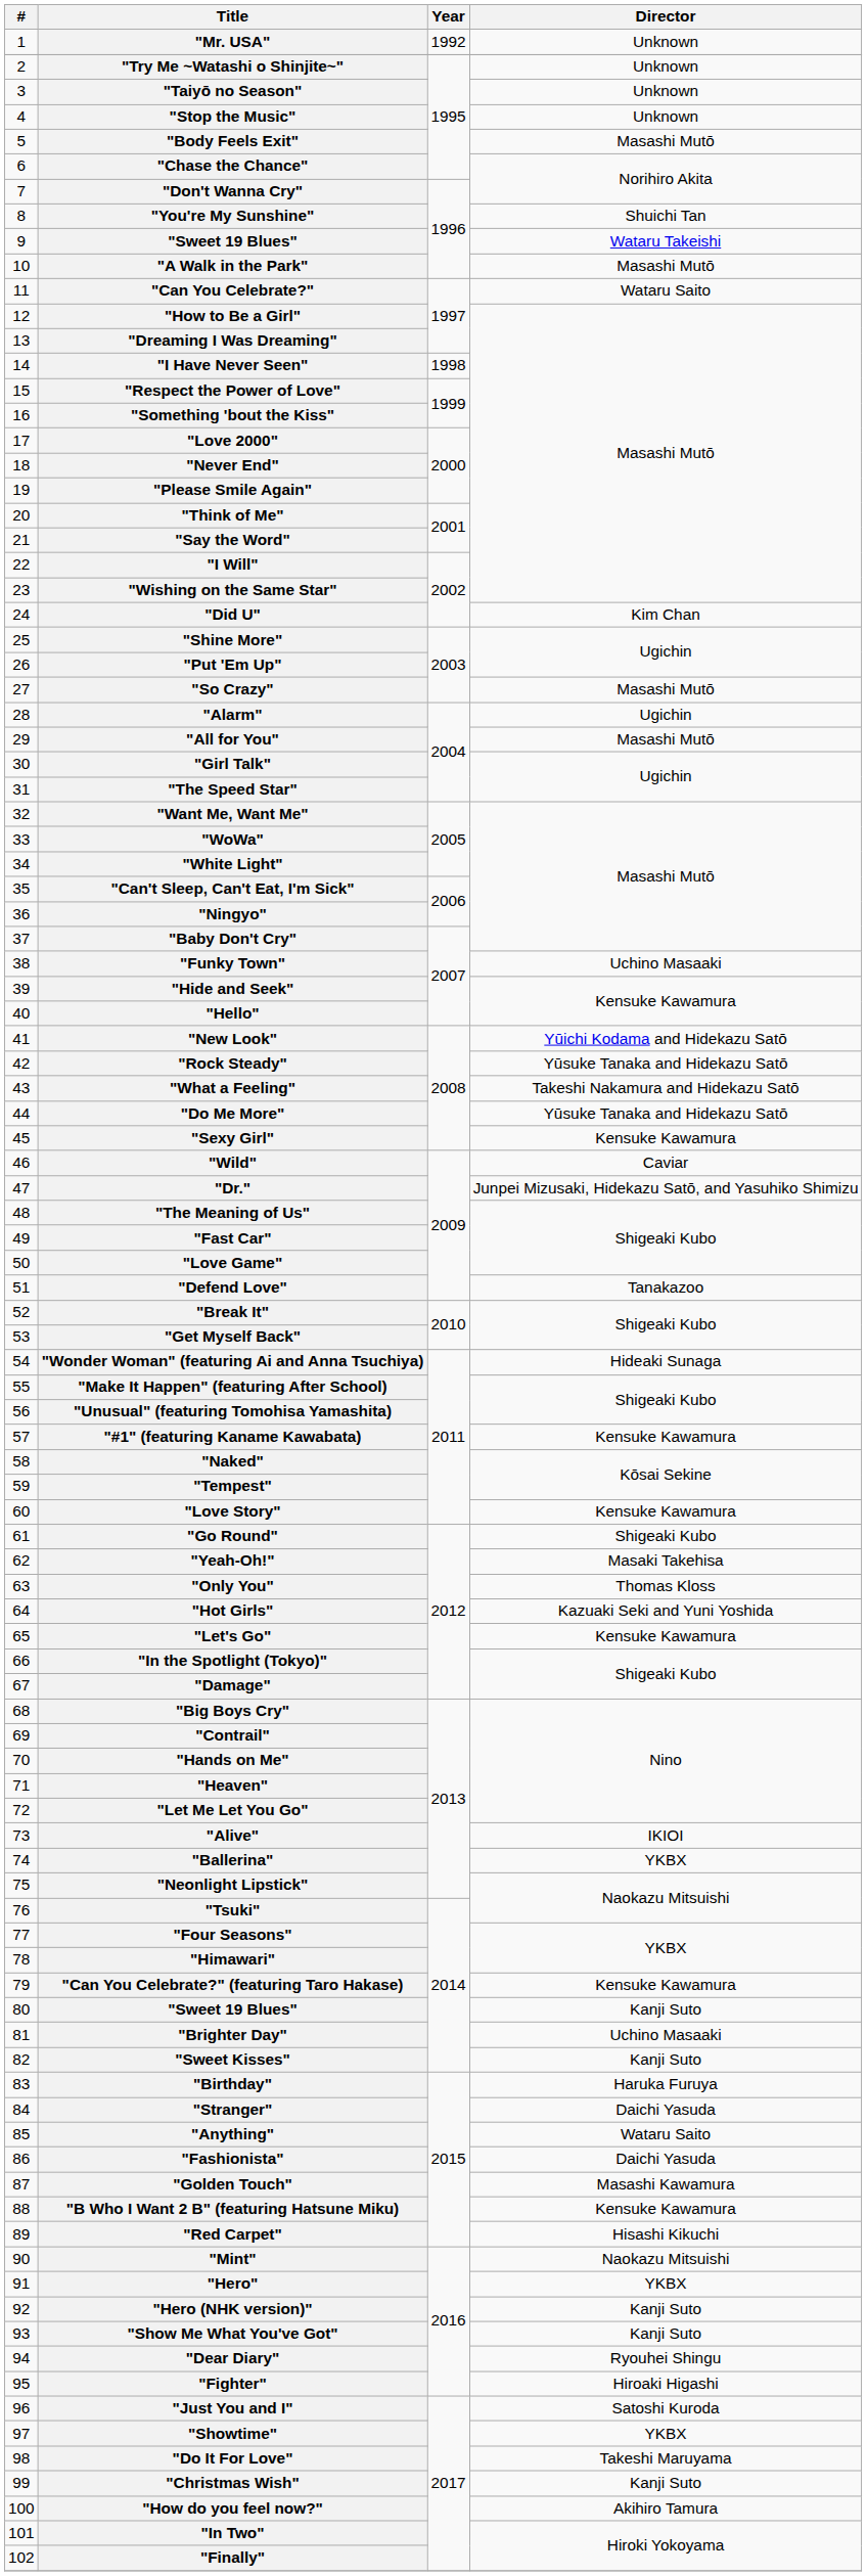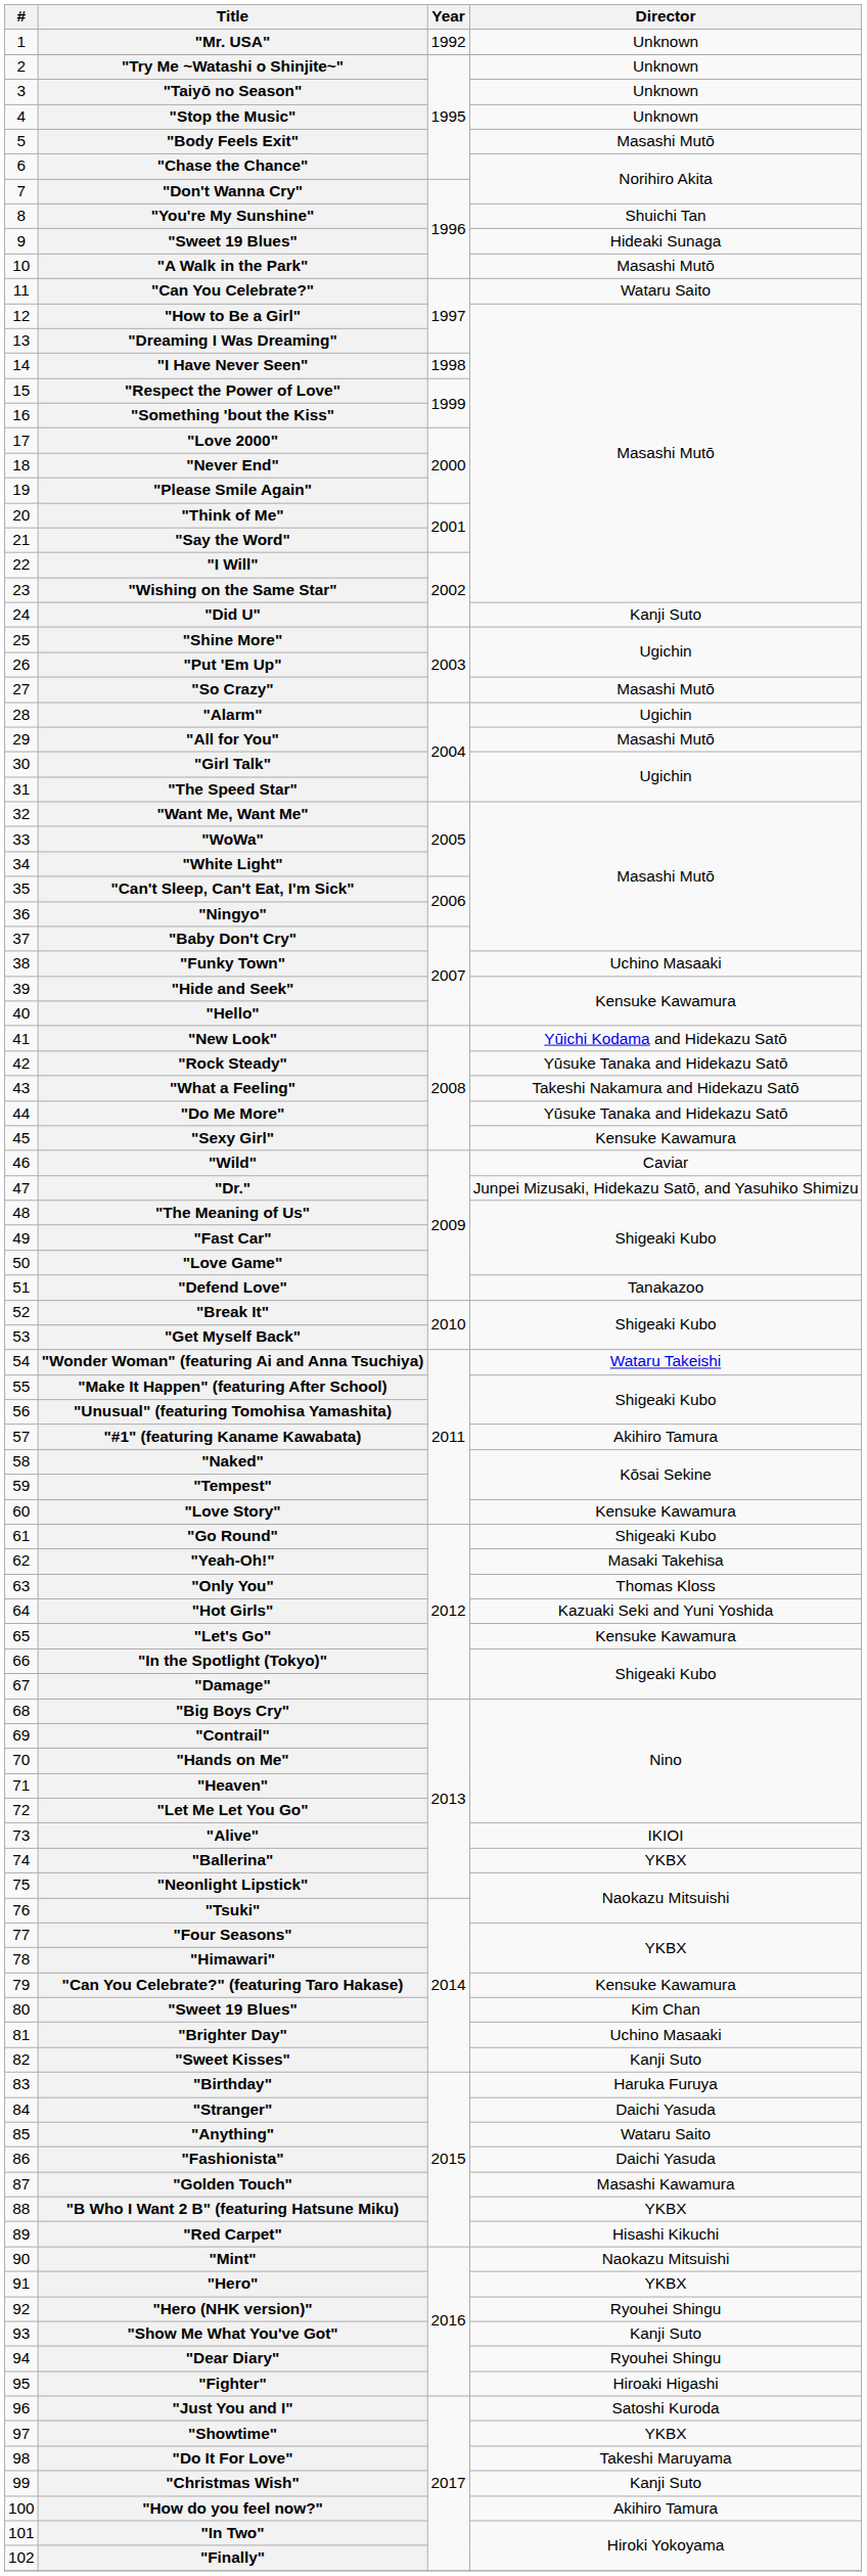9 / "Sweet 19 Blues" | Director: Wataru Takeishi -> Hideaki Sunaga
"Did U" | Director: Kim Chan -> Kanji Suto
"Wonder Woman" (featuring Ai and Anna Tsuchiya) | Director: Hideaki Sunaga -> Wataru Takeishi
"#1" (featuring Kaname Kawabata) | Director: Kensuke Kawamura -> Akihiro Tamura
80 / "Sweet 19 Blues" | Director: Kanji Suto -> Kim Chan
"B Who I Want 2 B" (featuring Hatsune Miku) | Director: Kensuke Kawamura -> YKBX
"Hero (NHK version)" | Director: Kanji Suto -> Ryouhei Shingu
